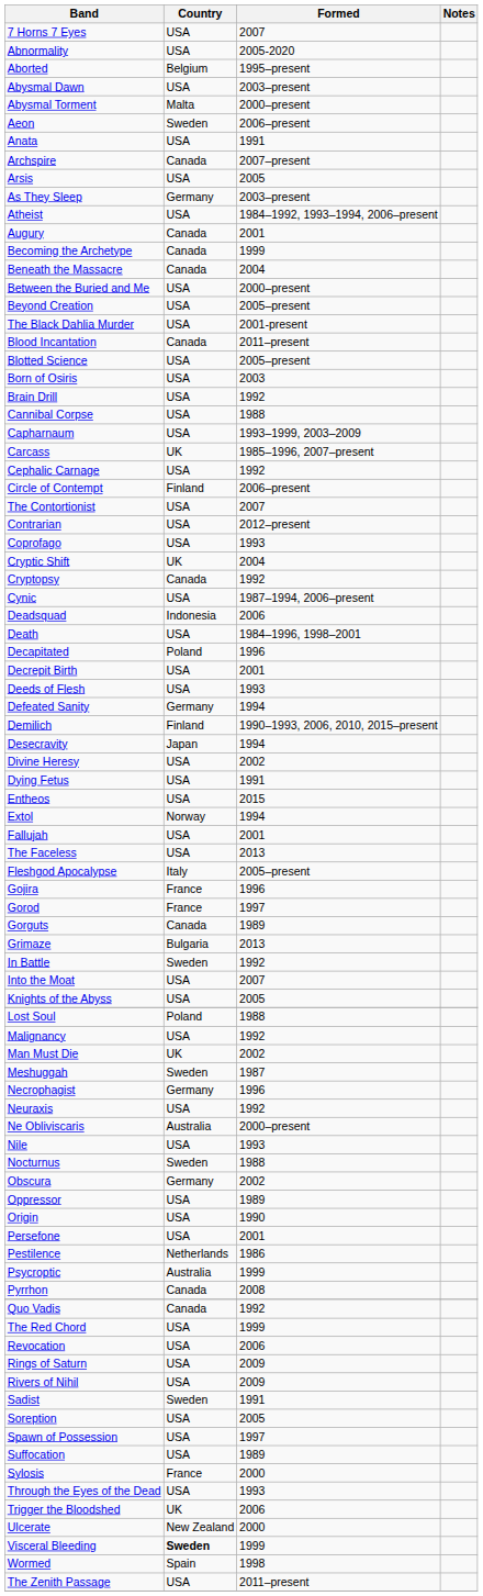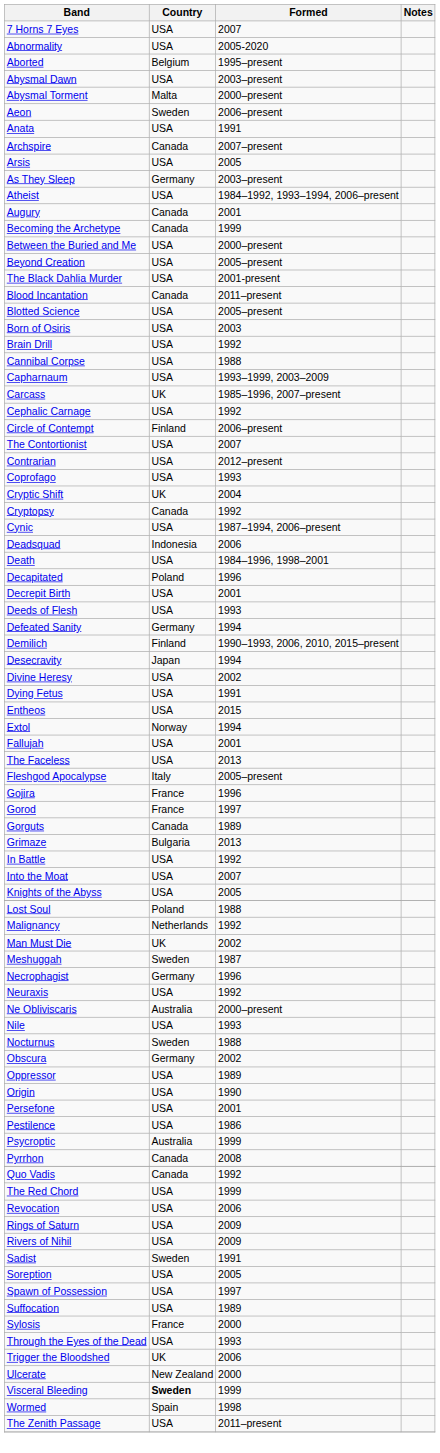- row: Beneath the Massacre | Canada | 2004
In Battle | Country: Sweden -> USA
Malignancy | Country: USA -> Netherlands
Pestilence | Country: Netherlands -> USA
